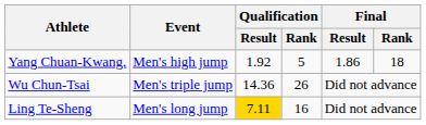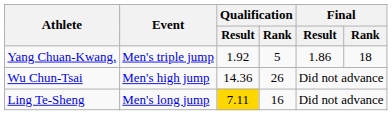Yang Chuan-Kwang. | Event: Men's high jump -> Men's triple jump
Wu Chun-Tsai | Event: Men's triple jump -> Men's high jump
